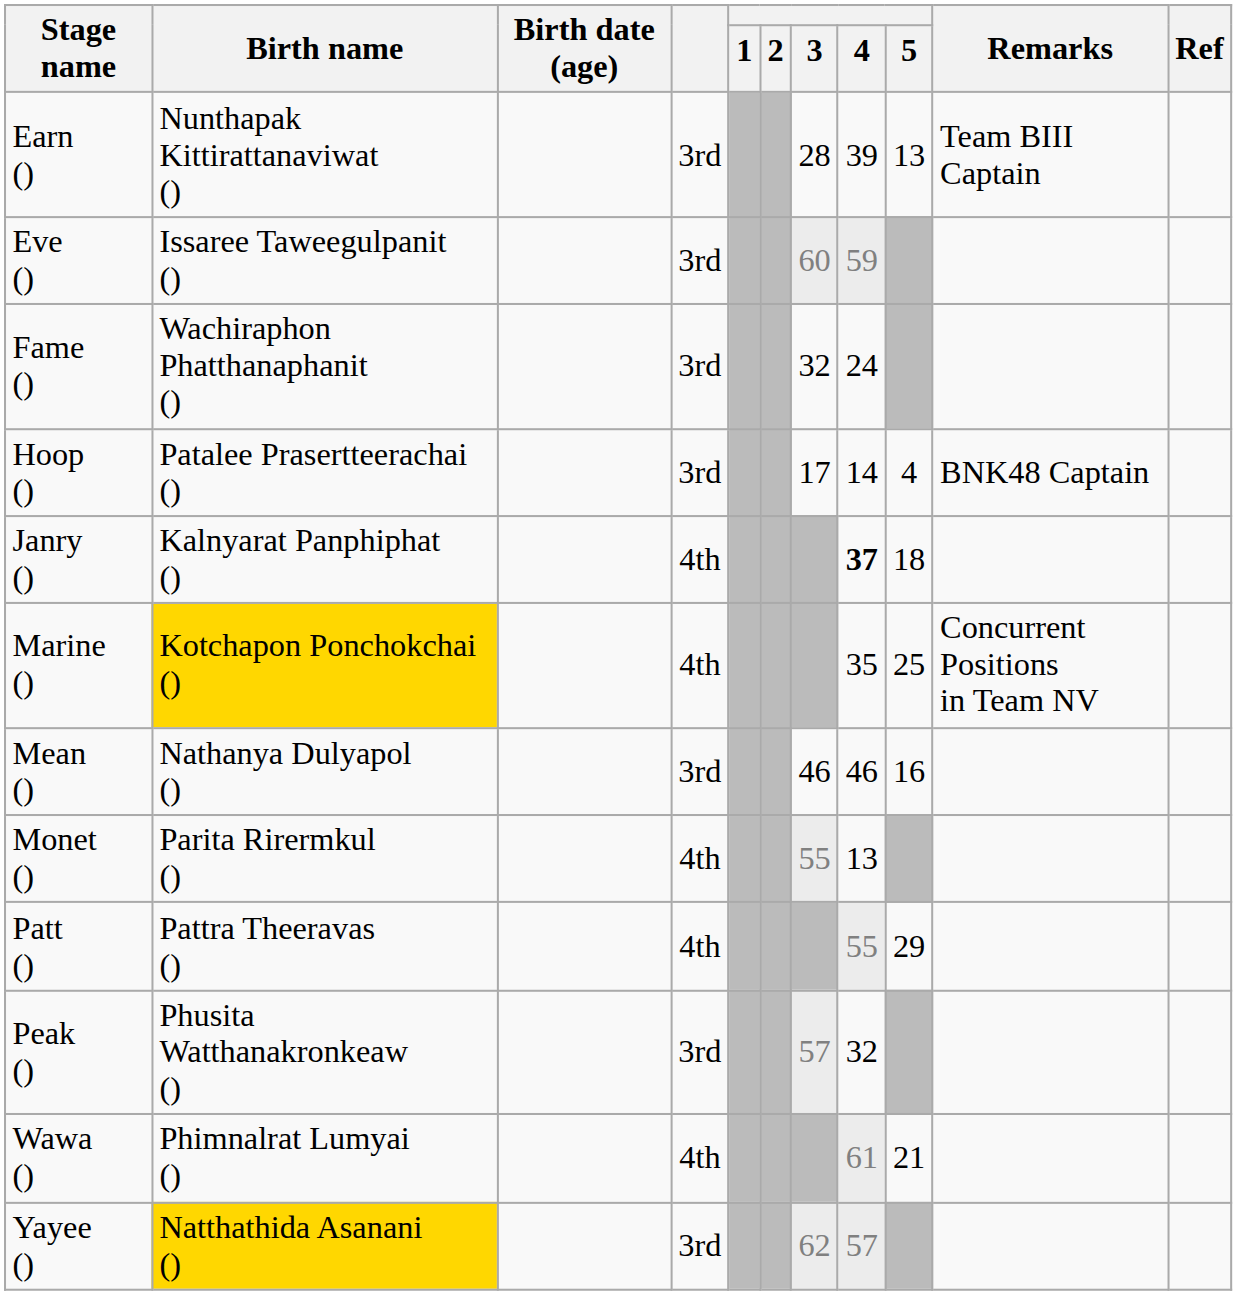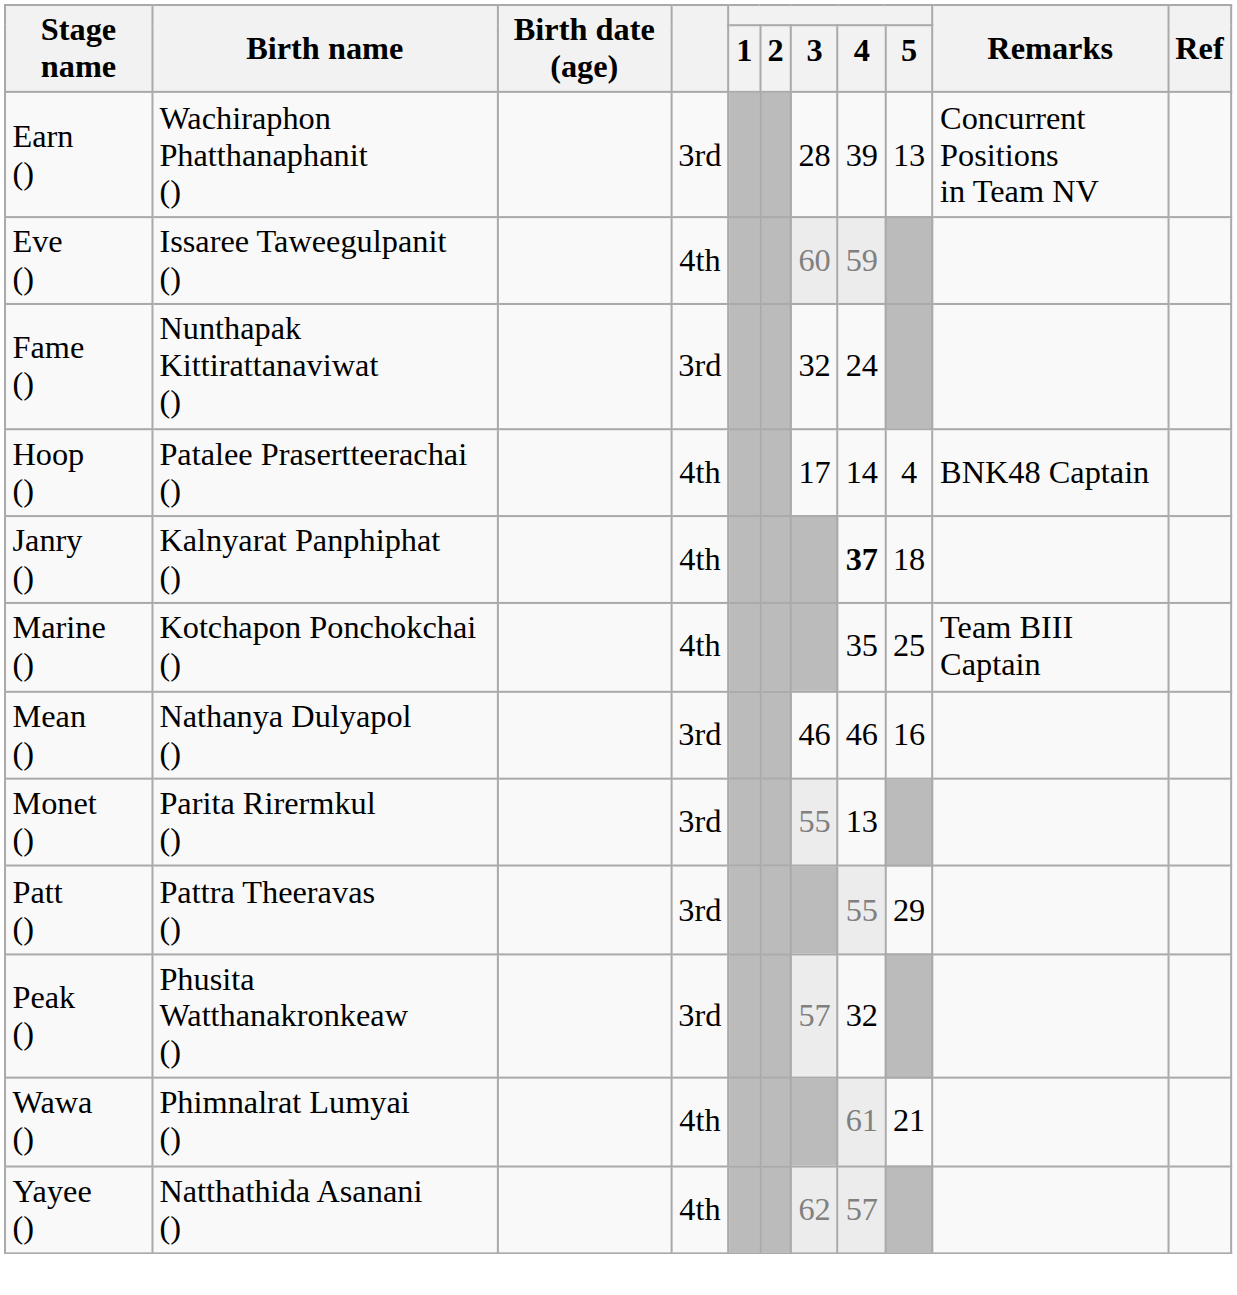Earn () | Birth name: Nunthapak Kittirattanaviwat () -> Wachiraphon Phatthanaphanit ()
Earn () | Remarks: Team BIII Captain -> Concurrent Positions in Team NV
Eve () | column 4: 3rd -> 4th
Fame () | Birth name: Wachiraphon Phatthanaphanit () -> Nunthapak Kittirattanaviwat ()
Hoop () | column 4: 3rd -> 4th
Marine () | Birth name: gold background -> no background
Marine () | Remarks: Concurrent Positions in Team NV -> Team BIII Captain
Monet () | column 4: 4th -> 3rd
Patt () | column 4: 4th -> 3rd
Yayee () | Birth name: gold background -> no background
Yayee () | column 4: 3rd -> 4th
